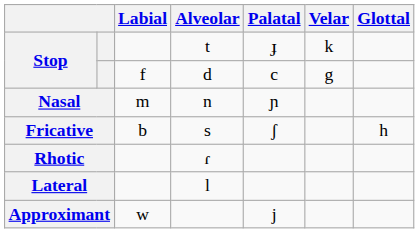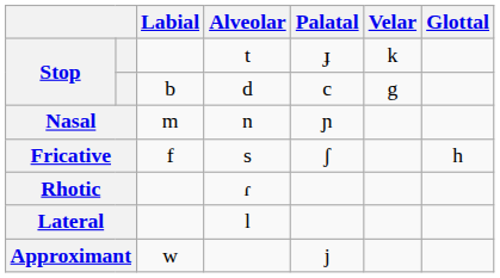d | Labial: f -> b
s | Labial: b -> f
